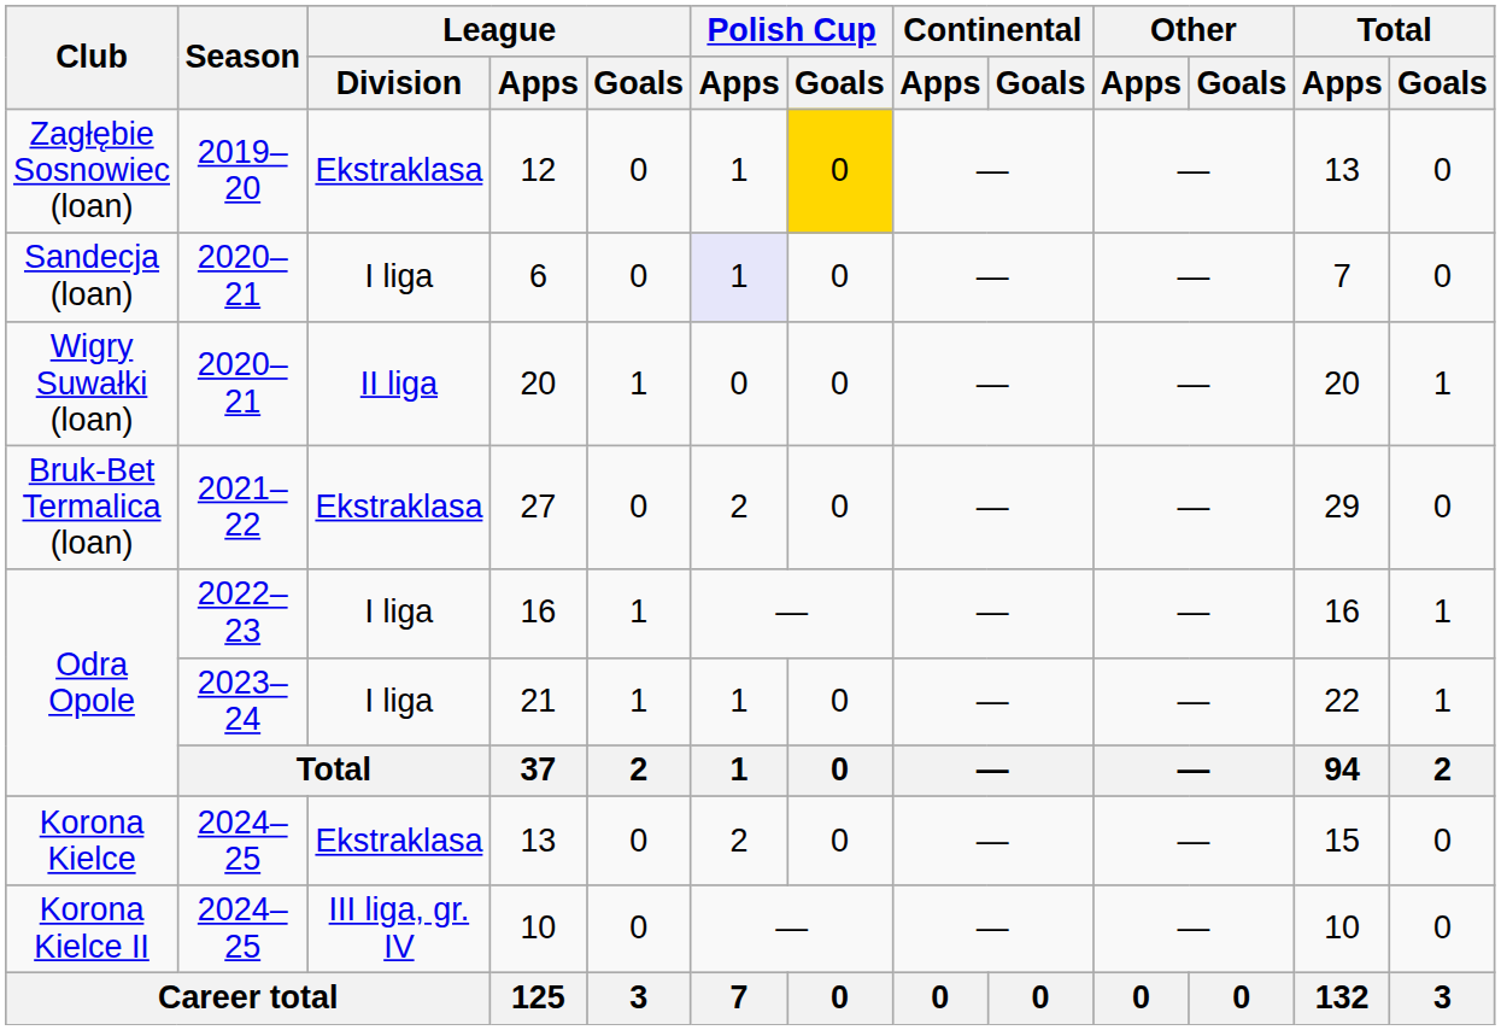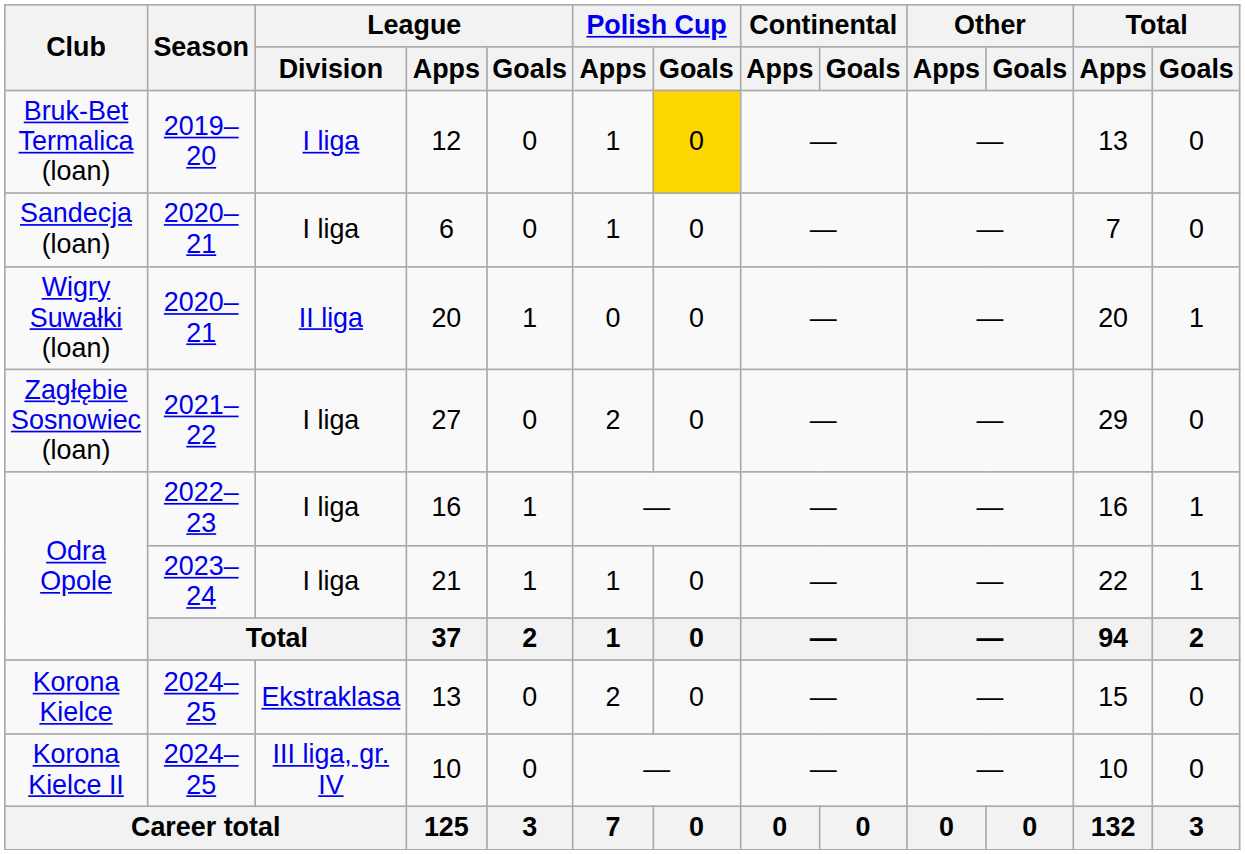12 | Club: Zagłębie Sosnowiec (loan) -> Bruk-Bet Termalica (loan)
12 | League / Division: Ekstraklasa -> I liga
6 | Polish Cup / Apps: lavender background -> no background
27 | Club: Bruk-Bet Termalica (loan) -> Zagłębie Sosnowiec (loan)
27 | League / Division: Ekstraklasa -> I liga
